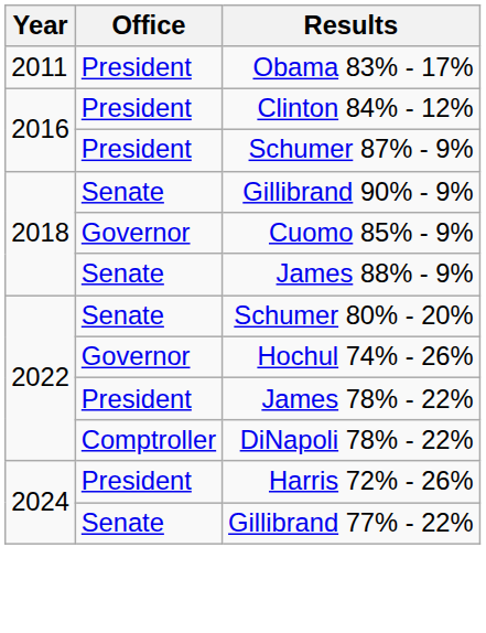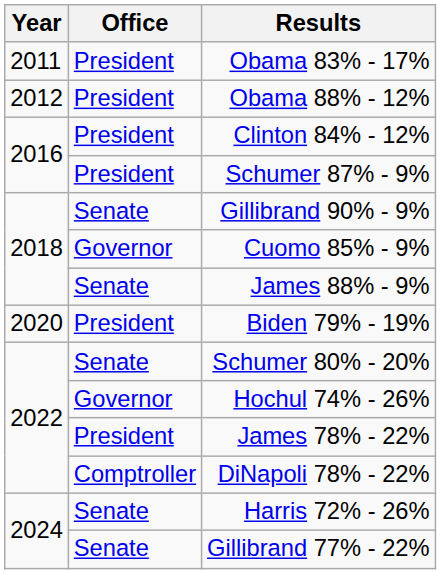+ row: 2012 | President | Obama 88% - 12%
+ row: 2020 | President | Biden 79% - 19%
Harris 72% - 26% | Office: President -> Senate
